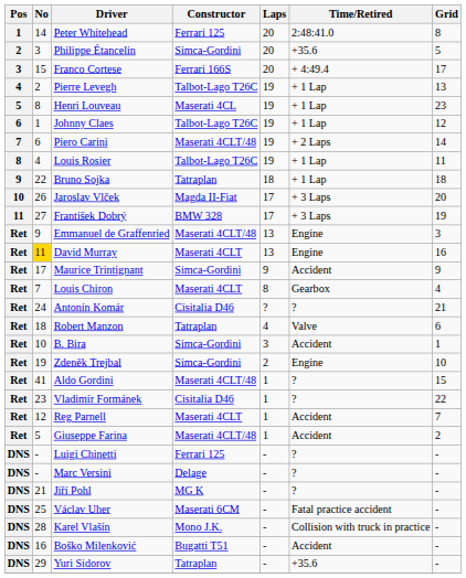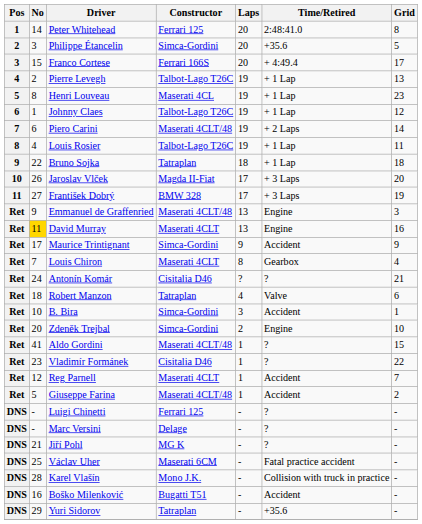Zdeněk Trejbal | No: 19 -> 20
